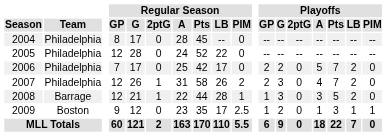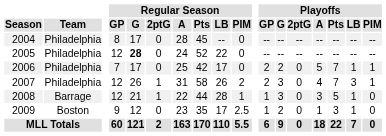2005 | Regular Season / G: normal -> bold
2006 | Playoffs / LB: 2 -> 1
2006 | Playoffs / PIM: 0 -> 1
2007 | Playoffs / LB: 2 -> 3
2007 | Playoffs / PIM: 0 -> 1
2008 | Playoffs / LB: 2 -> 1
2009 | Playoffs / PIM: 1 -> 0
